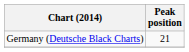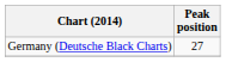Germany (Deutsche Black Charts) | Peak position: 21 -> 27
